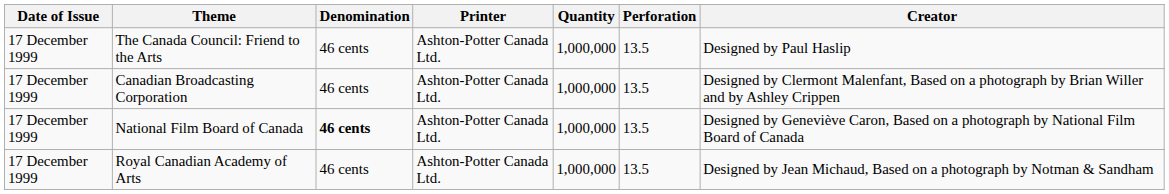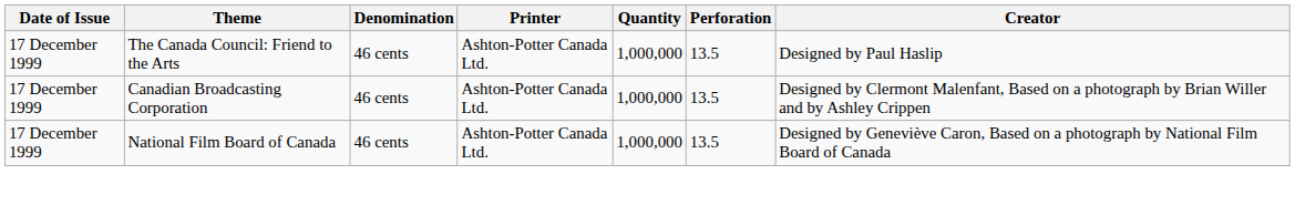National Film Board of Canada | Denomination: bold -> normal
- row: 17 December 1999 | Royal Canadian Academy of Arts | 46 cents | Ashton-Potter Canada Ltd. | 1,000,000 | 13.5 | Designed by Jean Michaud, Based on a photograph by Notman & Sandham
